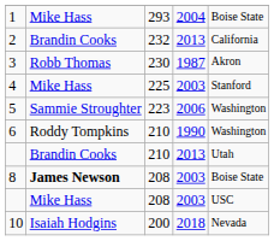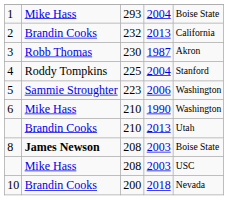4 | column 2: Mike Hass -> Roddy Tompkins
4 | column 4: 2003 -> 2004
6 | column 2: Roddy Tompkins -> Mike Hass
10 | column 2: Isaiah Hodgins -> Brandin Cooks
